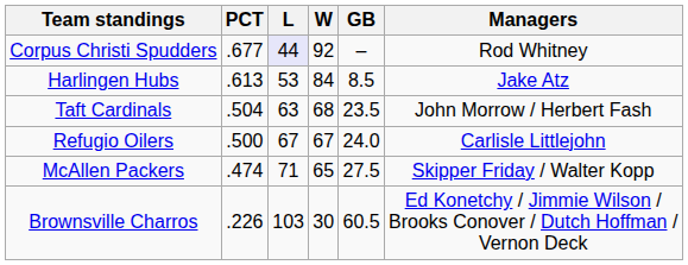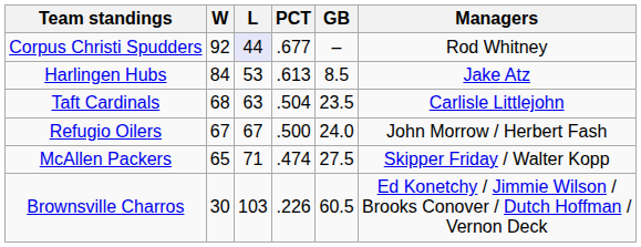columns swapped: W <-> PCT
Taft Cardinals | Managers: John Morrow / Herbert Fash -> Carlisle Littlejohn
Refugio Oilers | Managers: Carlisle Littlejohn -> John Morrow / Herbert Fash
